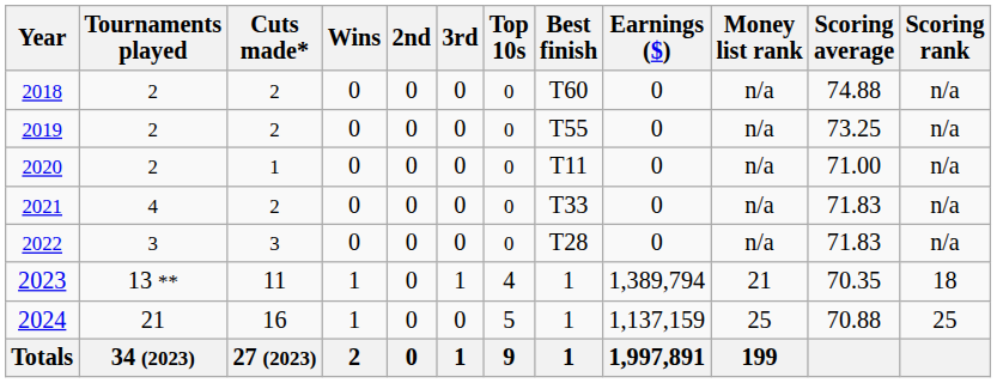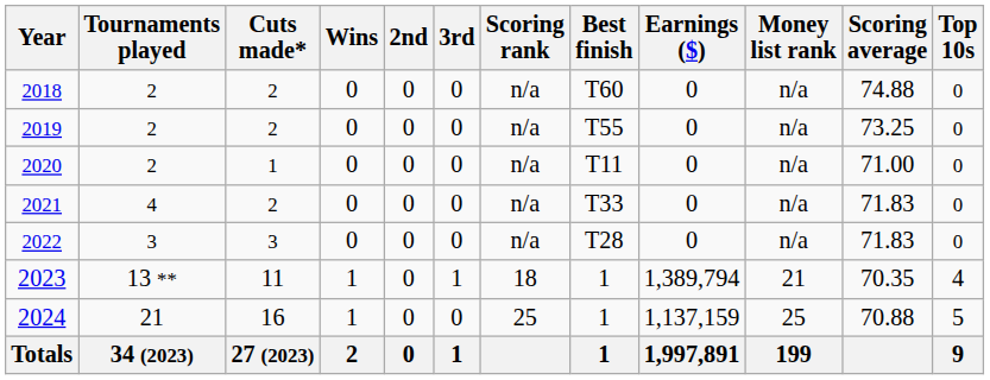columns swapped: Top 10s <-> Scoring rank
